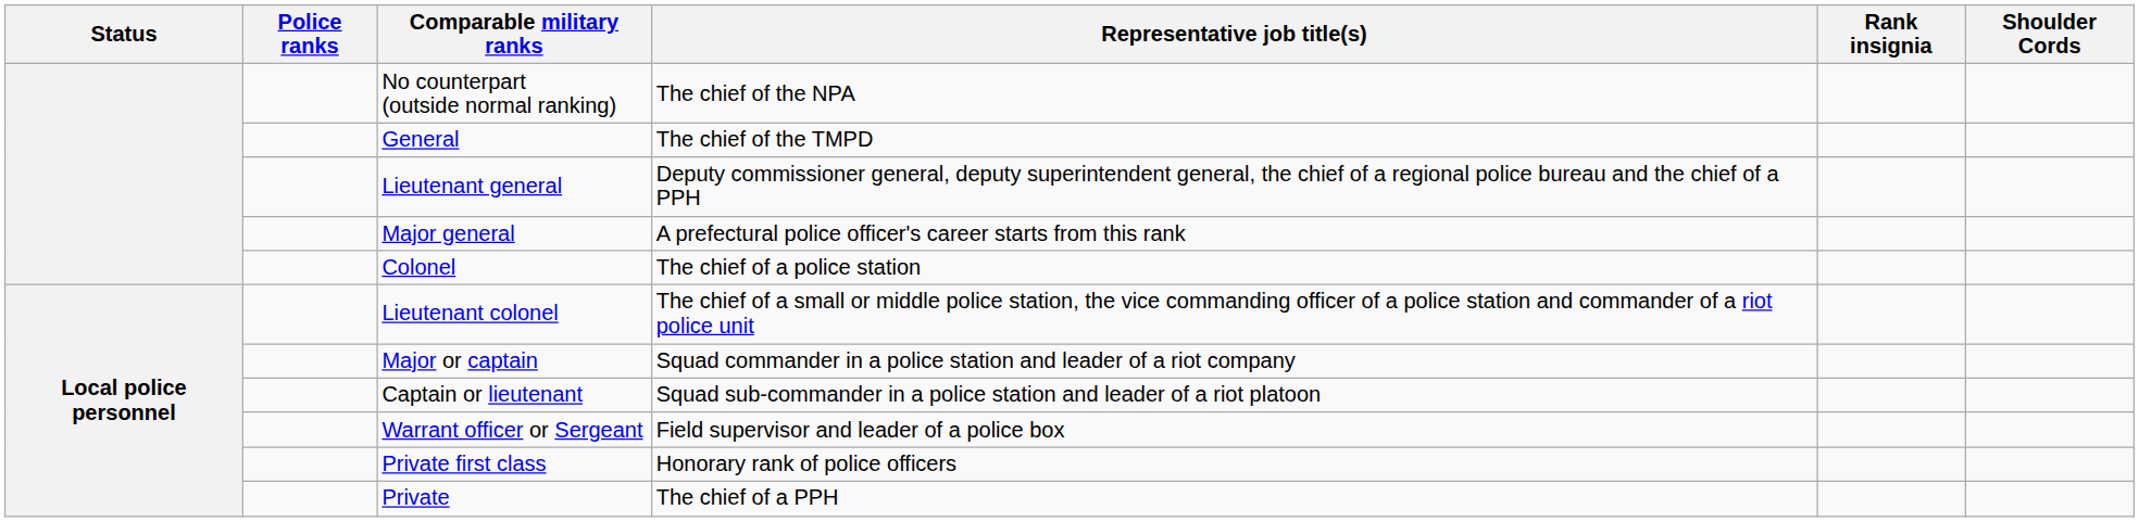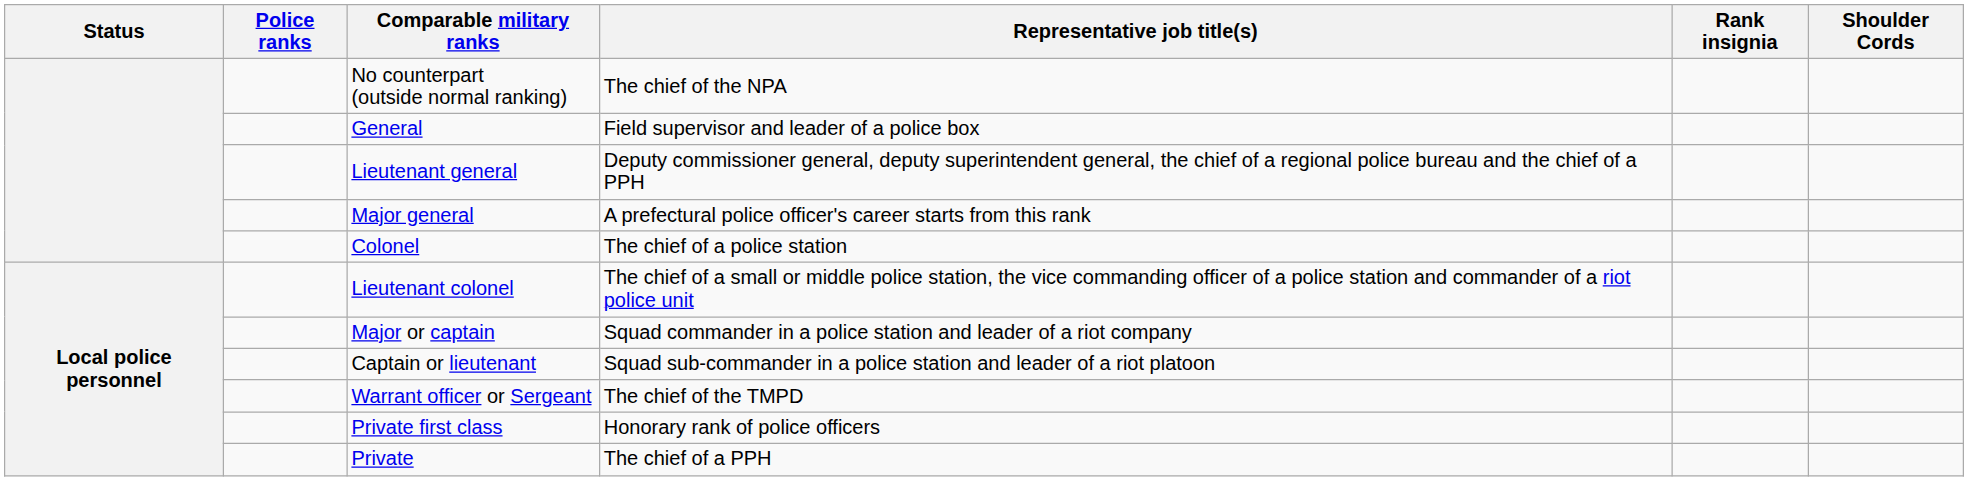General | Representative job title(s): The chief of the TMPD -> Field supervisor and leader of a police box
Warrant officer or Sergeant | Representative job title(s): Field supervisor and leader of a police box -> The chief of the TMPD
